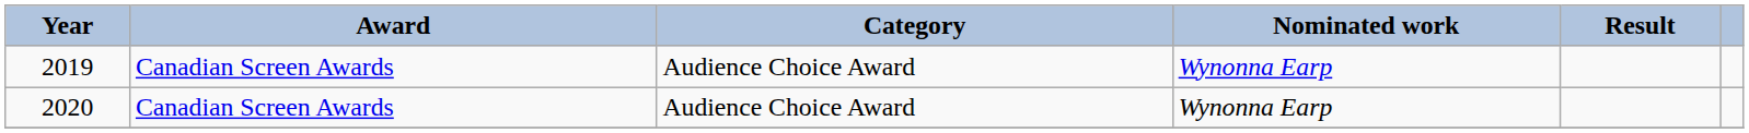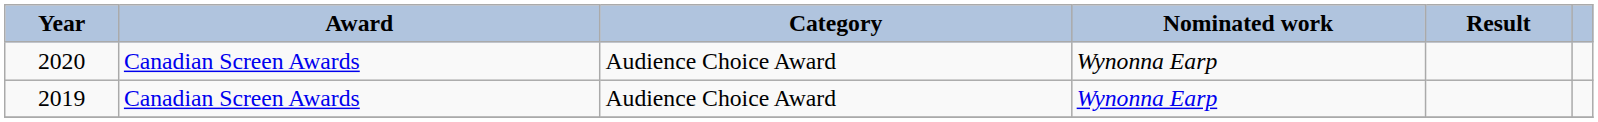rows swapped: 2019 <-> 2020
